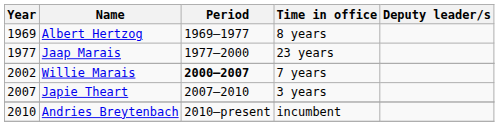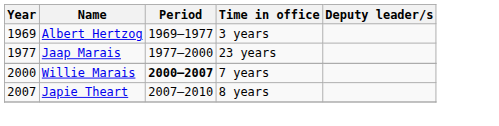Albert Hertzog | Time in office: 8 years -> 3 years
Willie Marais | Year: 2002 -> 2000
Japie Theart | Time in office: 3 years -> 8 years
- row: 2010 | Andries Breytenbach | 2010–present | incumbent
